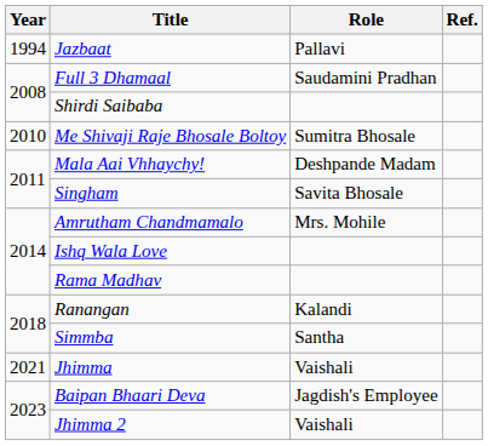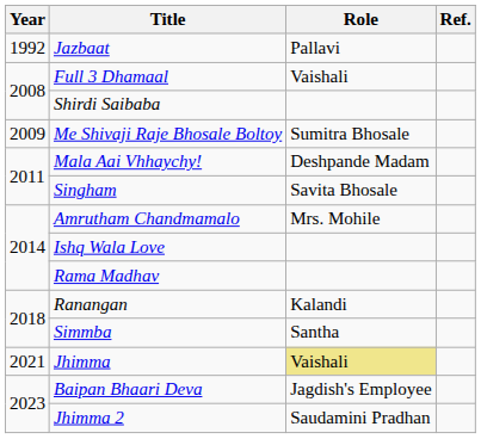Jazbaat | Year: 1994 -> 1992
Full 3 Dhamaal | Role: Saudamini Pradhan -> Vaishali
Me Shivaji Raje Bhosale Boltoy | Year: 2010 -> 2009
Jhimma | Role: no background -> khaki background
Jhimma 2 | Role: Vaishali -> Saudamini Pradhan
